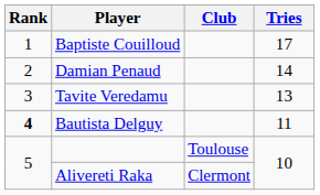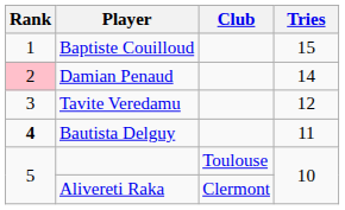Baptiste Couilloud | Tries: 17 -> 15
Damian Penaud | Rank: no background -> pink background
Tavite Veredamu | Tries: 13 -> 12
